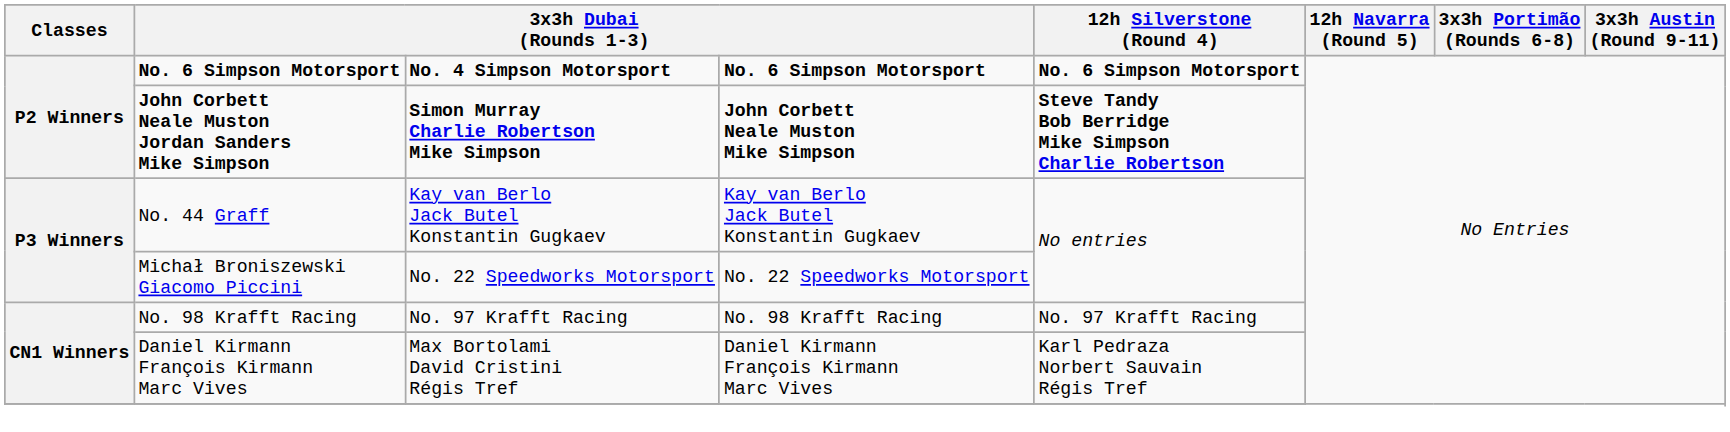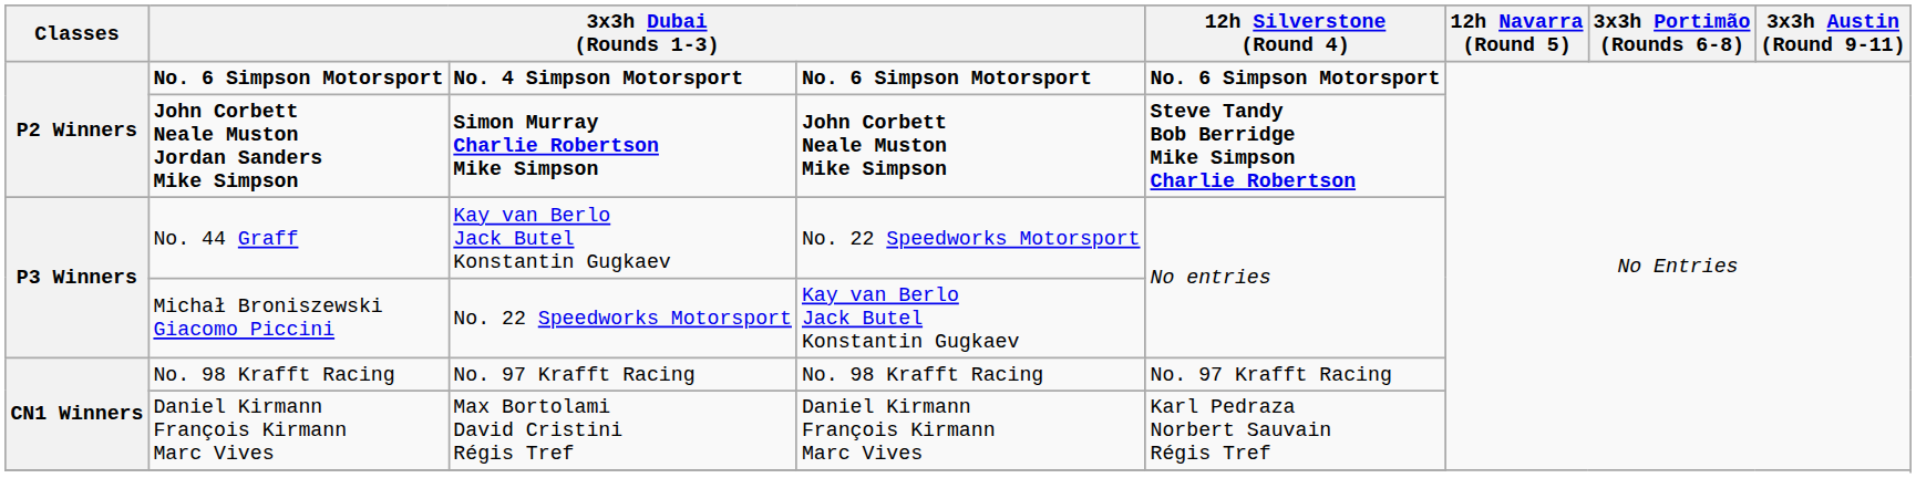No. 44 Graff | column 4: Kay van Berlo Jack Butel Konstantin Gugkaev -> No. 22 Speedworks Motorsport
Michał Broniszewski Giacomo Piccini | column 4: No. 22 Speedworks Motorsport -> Kay van Berlo Jack Butel Konstantin Gugkaev
